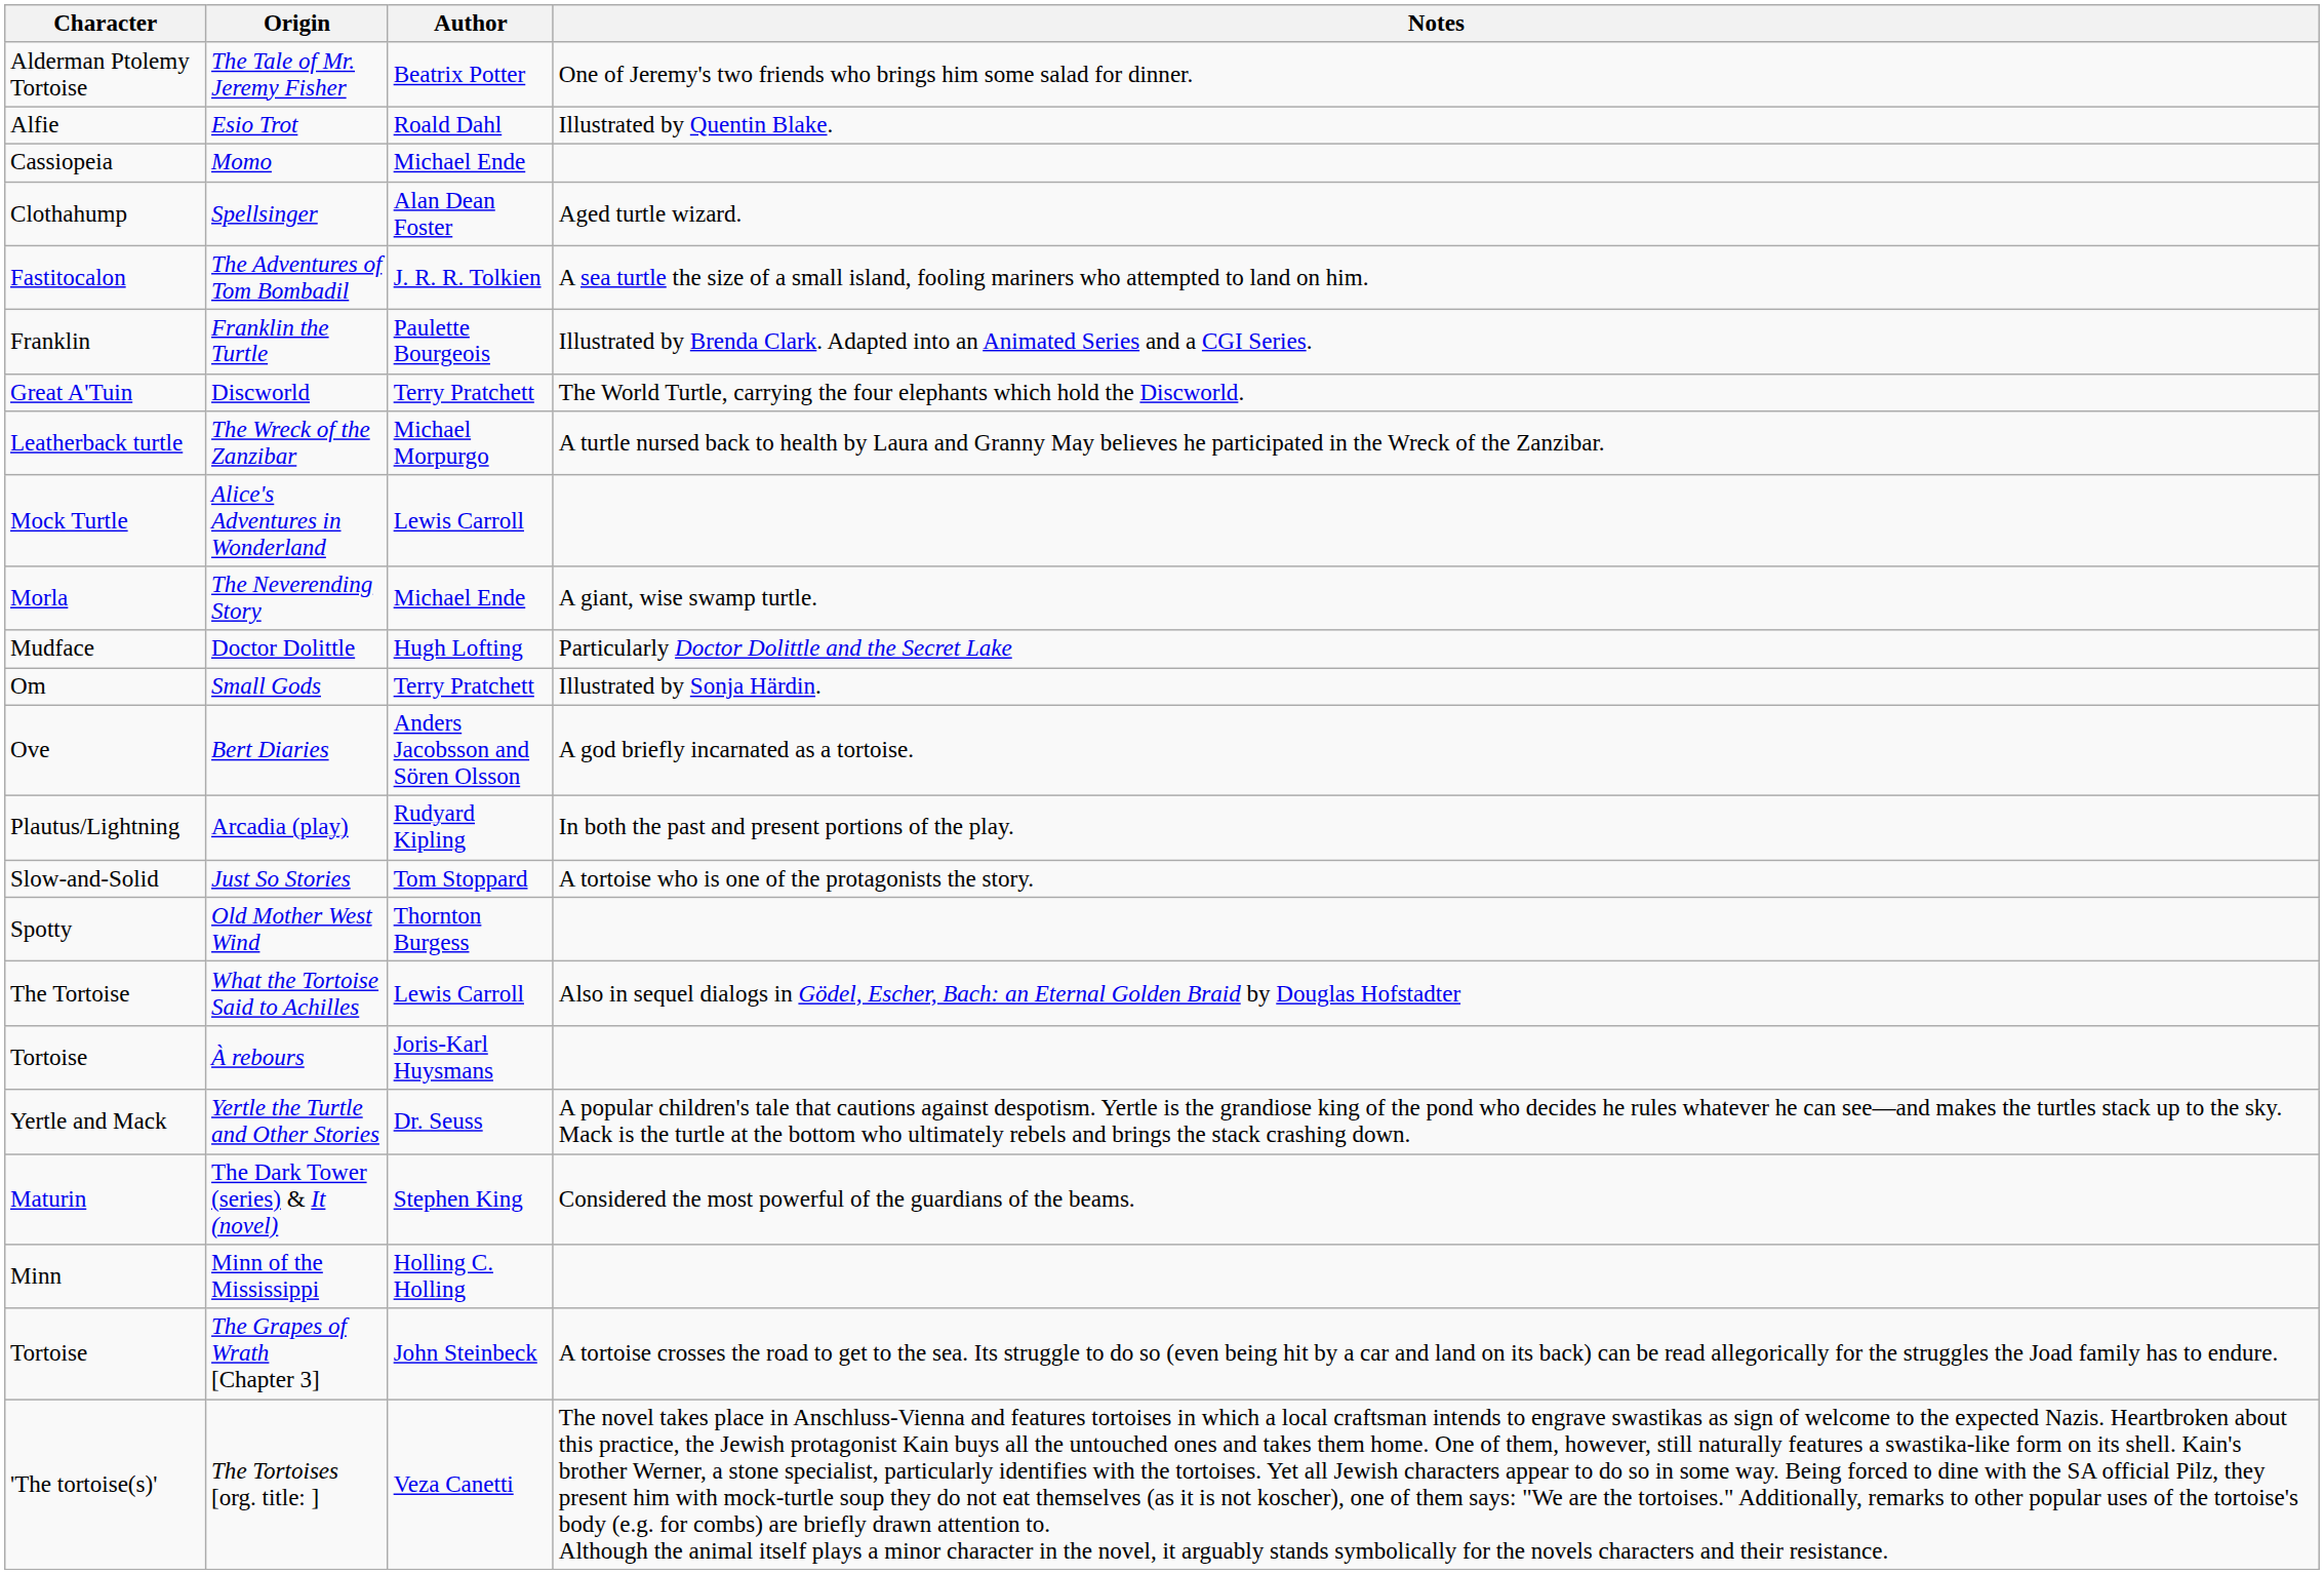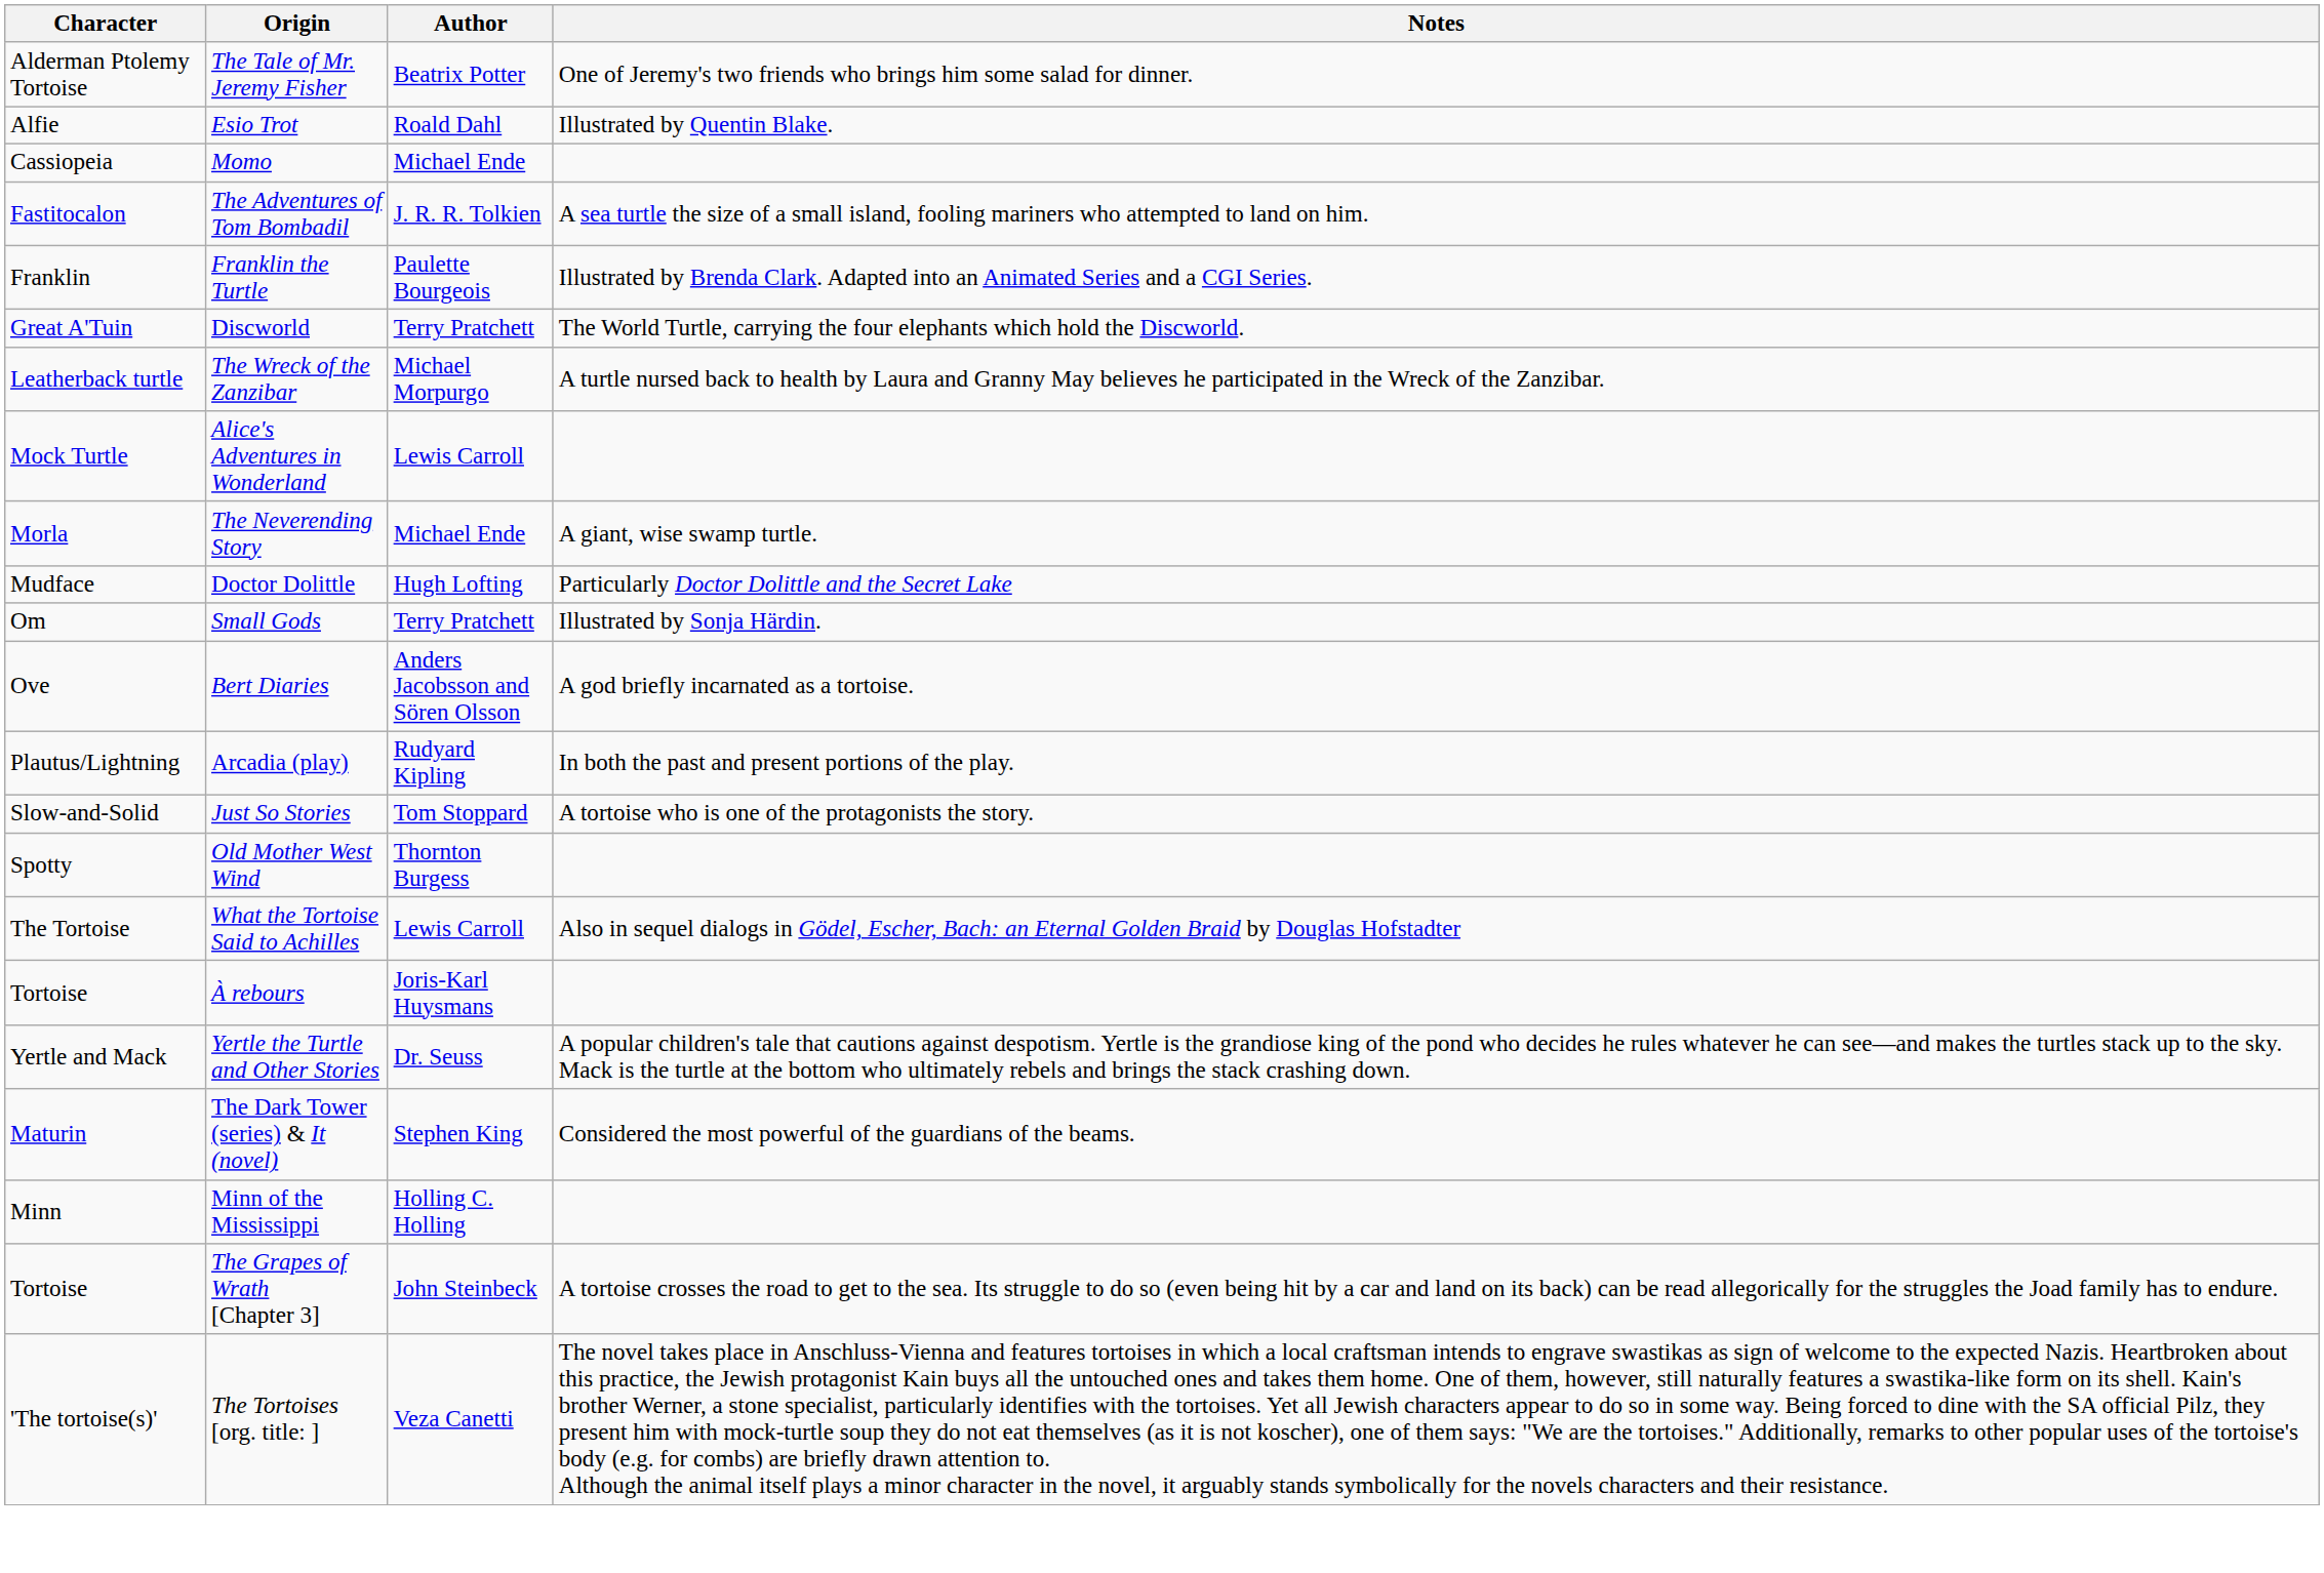- row: Clothahump | Spellsinger | Alan Dean Foster | Aged turtle wizard.
